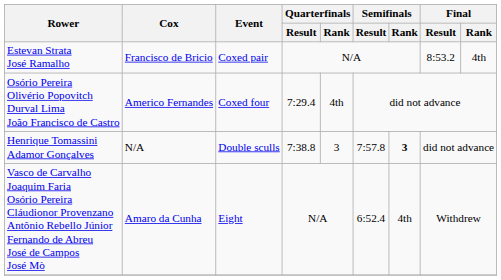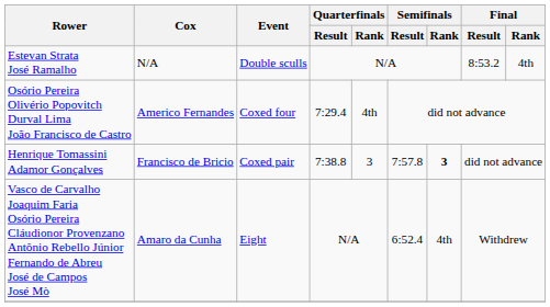Estevan Strata José Ramalho | Cox: Francisco de Bricio -> N/A
Estevan Strata José Ramalho | Event: Coxed pair -> Double sculls
Henrique Tomassini Adamor Gonçalves | Cox: N/A -> Francisco de Bricio
Henrique Tomassini Adamor Gonçalves | Event: Double sculls -> Coxed pair
